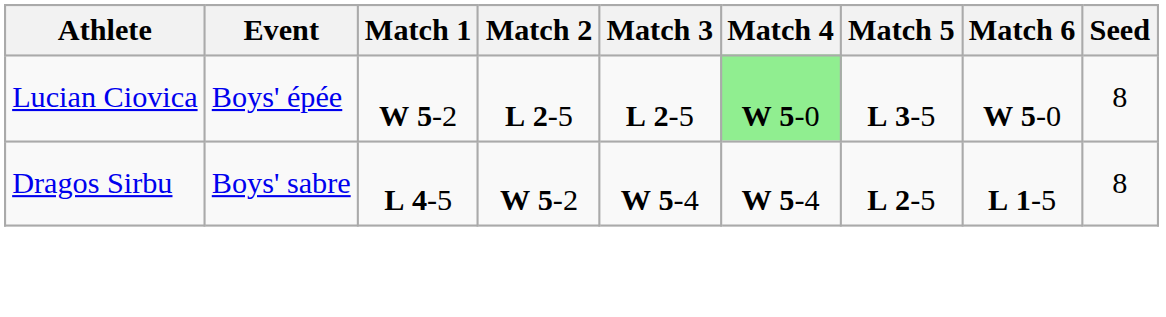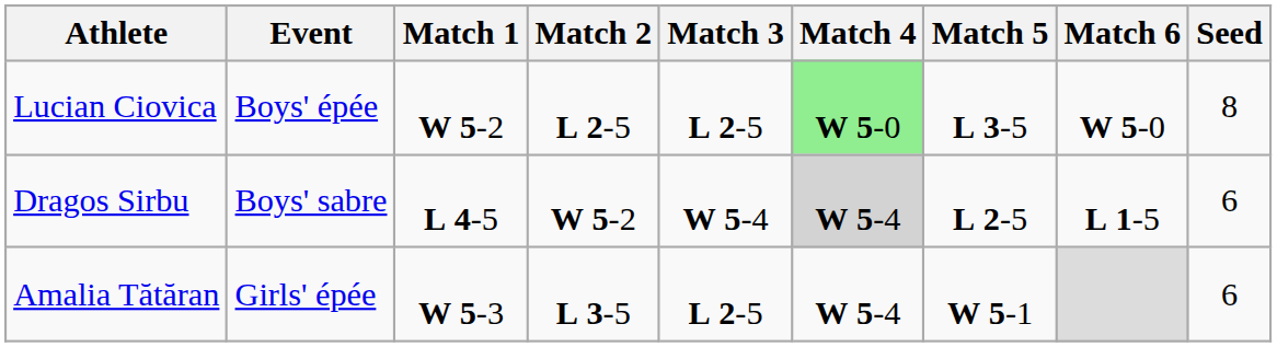Dragos Sirbu | Match 4: no background -> lightgrey background
Dragos Sirbu | Seed: 8 -> 6
+ row: Amalia Tătăran | Girls' épée | W 5-3 | L 3-5 | L 2-5 | W 5-4 | W 5-1 | 6
